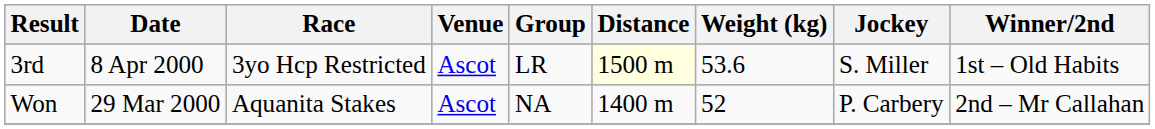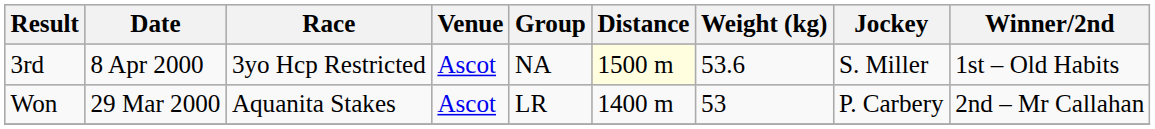3rd | Group: LR -> NA
Won | Group: NA -> LR
Won | Weight (kg): 52 -> 53
